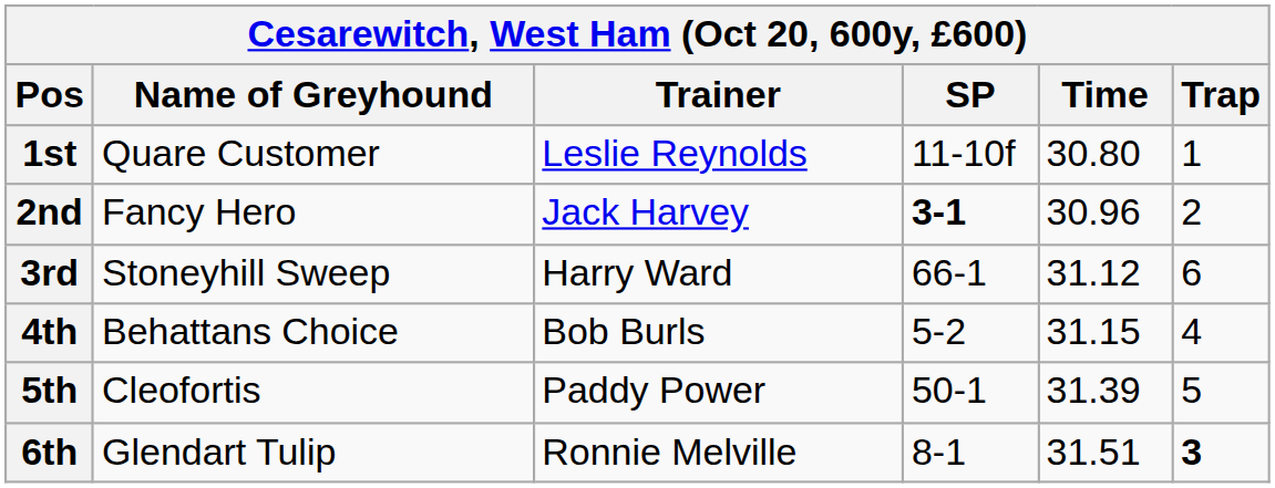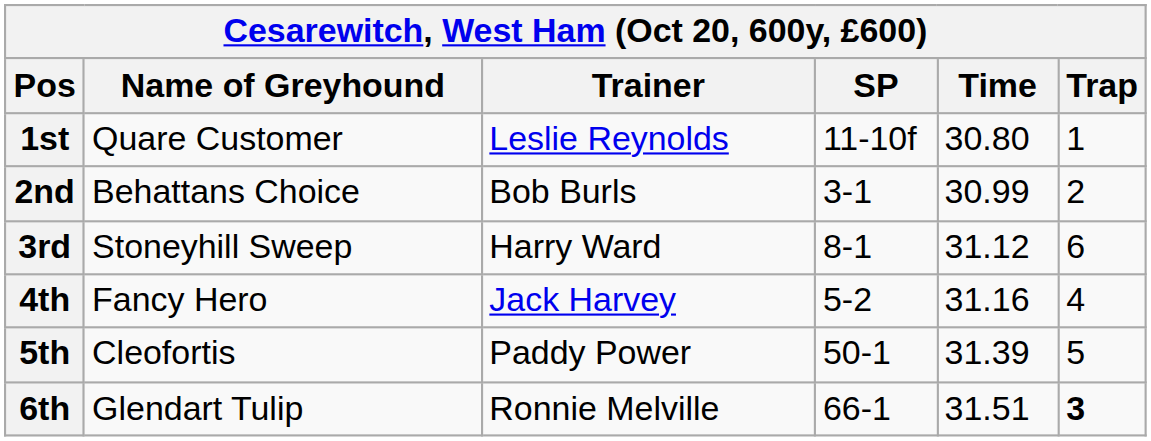2nd | Name of Greyhound: Fancy Hero -> Behattans Choice
2nd | Trainer: Jack Harvey -> Bob Burls
2nd | SP: bold -> normal
2nd | Time: 30.96 -> 30.99
3rd | SP: 66-1 -> 8-1
4th | Name of Greyhound: Behattans Choice -> Fancy Hero
4th | Trainer: Bob Burls -> Jack Harvey
4th | Time: 31.15 -> 31.16
6th | SP: 8-1 -> 66-1
